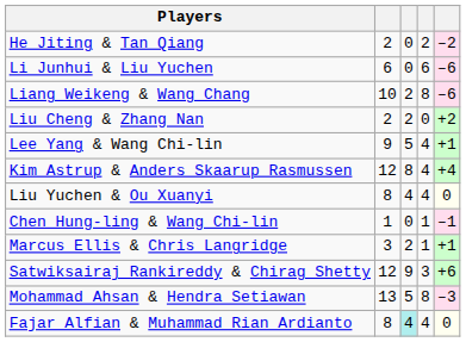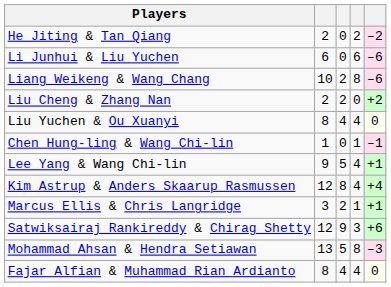rows swapped: Liu Yuchen & Ou Xuanyi <-> Lee Yang & Wang Chi-lin
rows swapped: Chen Hung-ling & Wang Chi-lin <-> Kim Astrup & Anders Skaarup Rasmussen
Fajar Alfian & Muhammad Rian Ardianto | column 3: paleturquoise background -> no background
